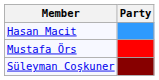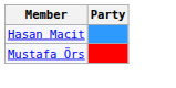- row: Süleyman Coşkuner
